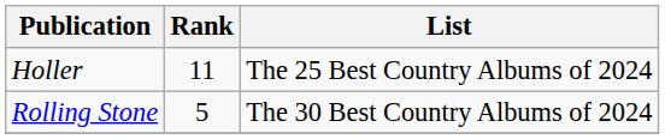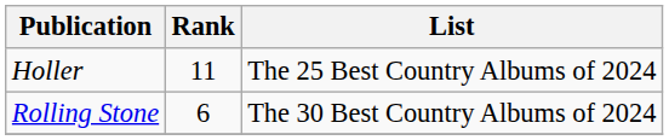Rolling Stone | Rank: 5 -> 6
